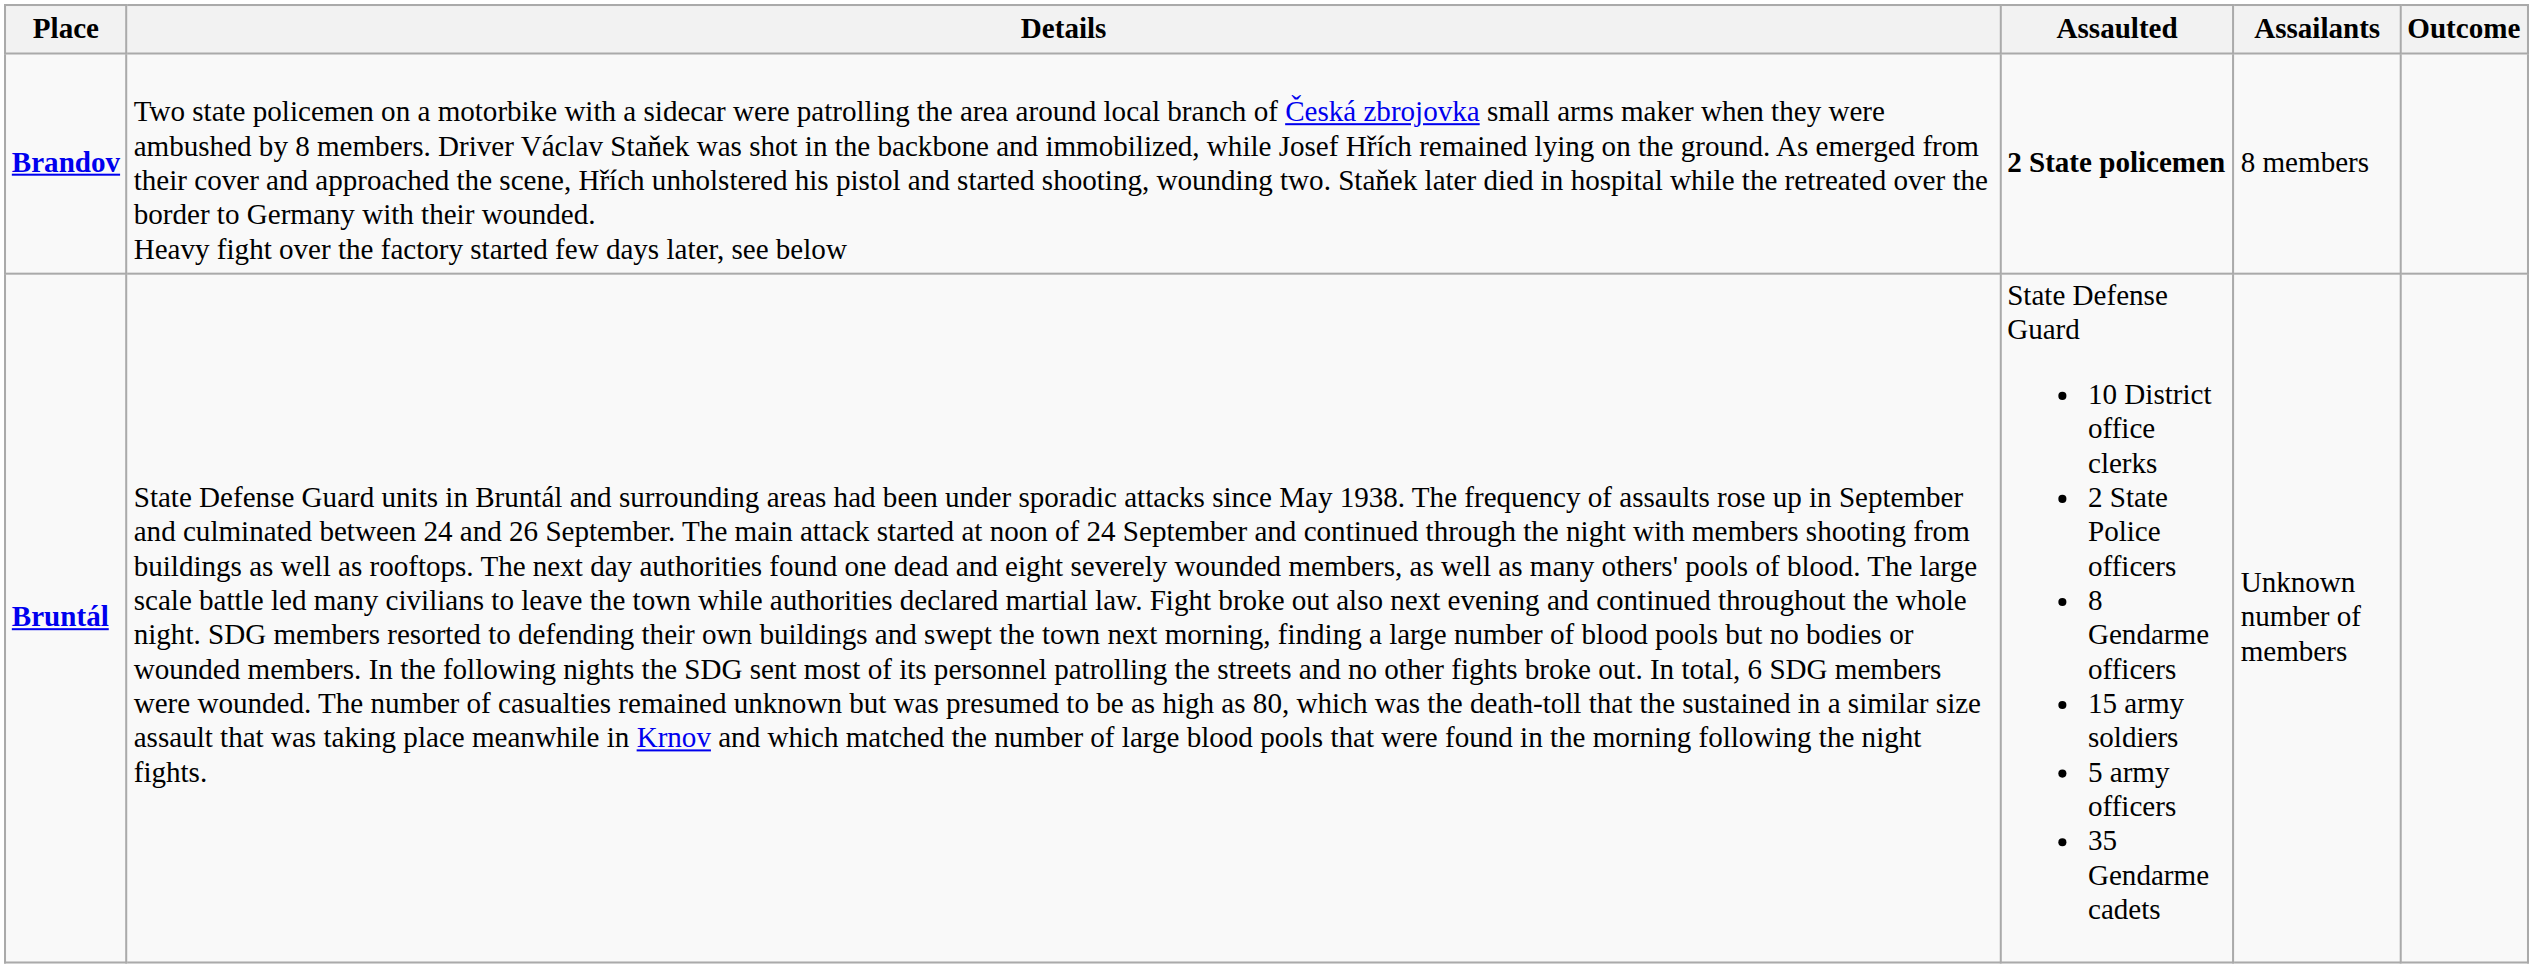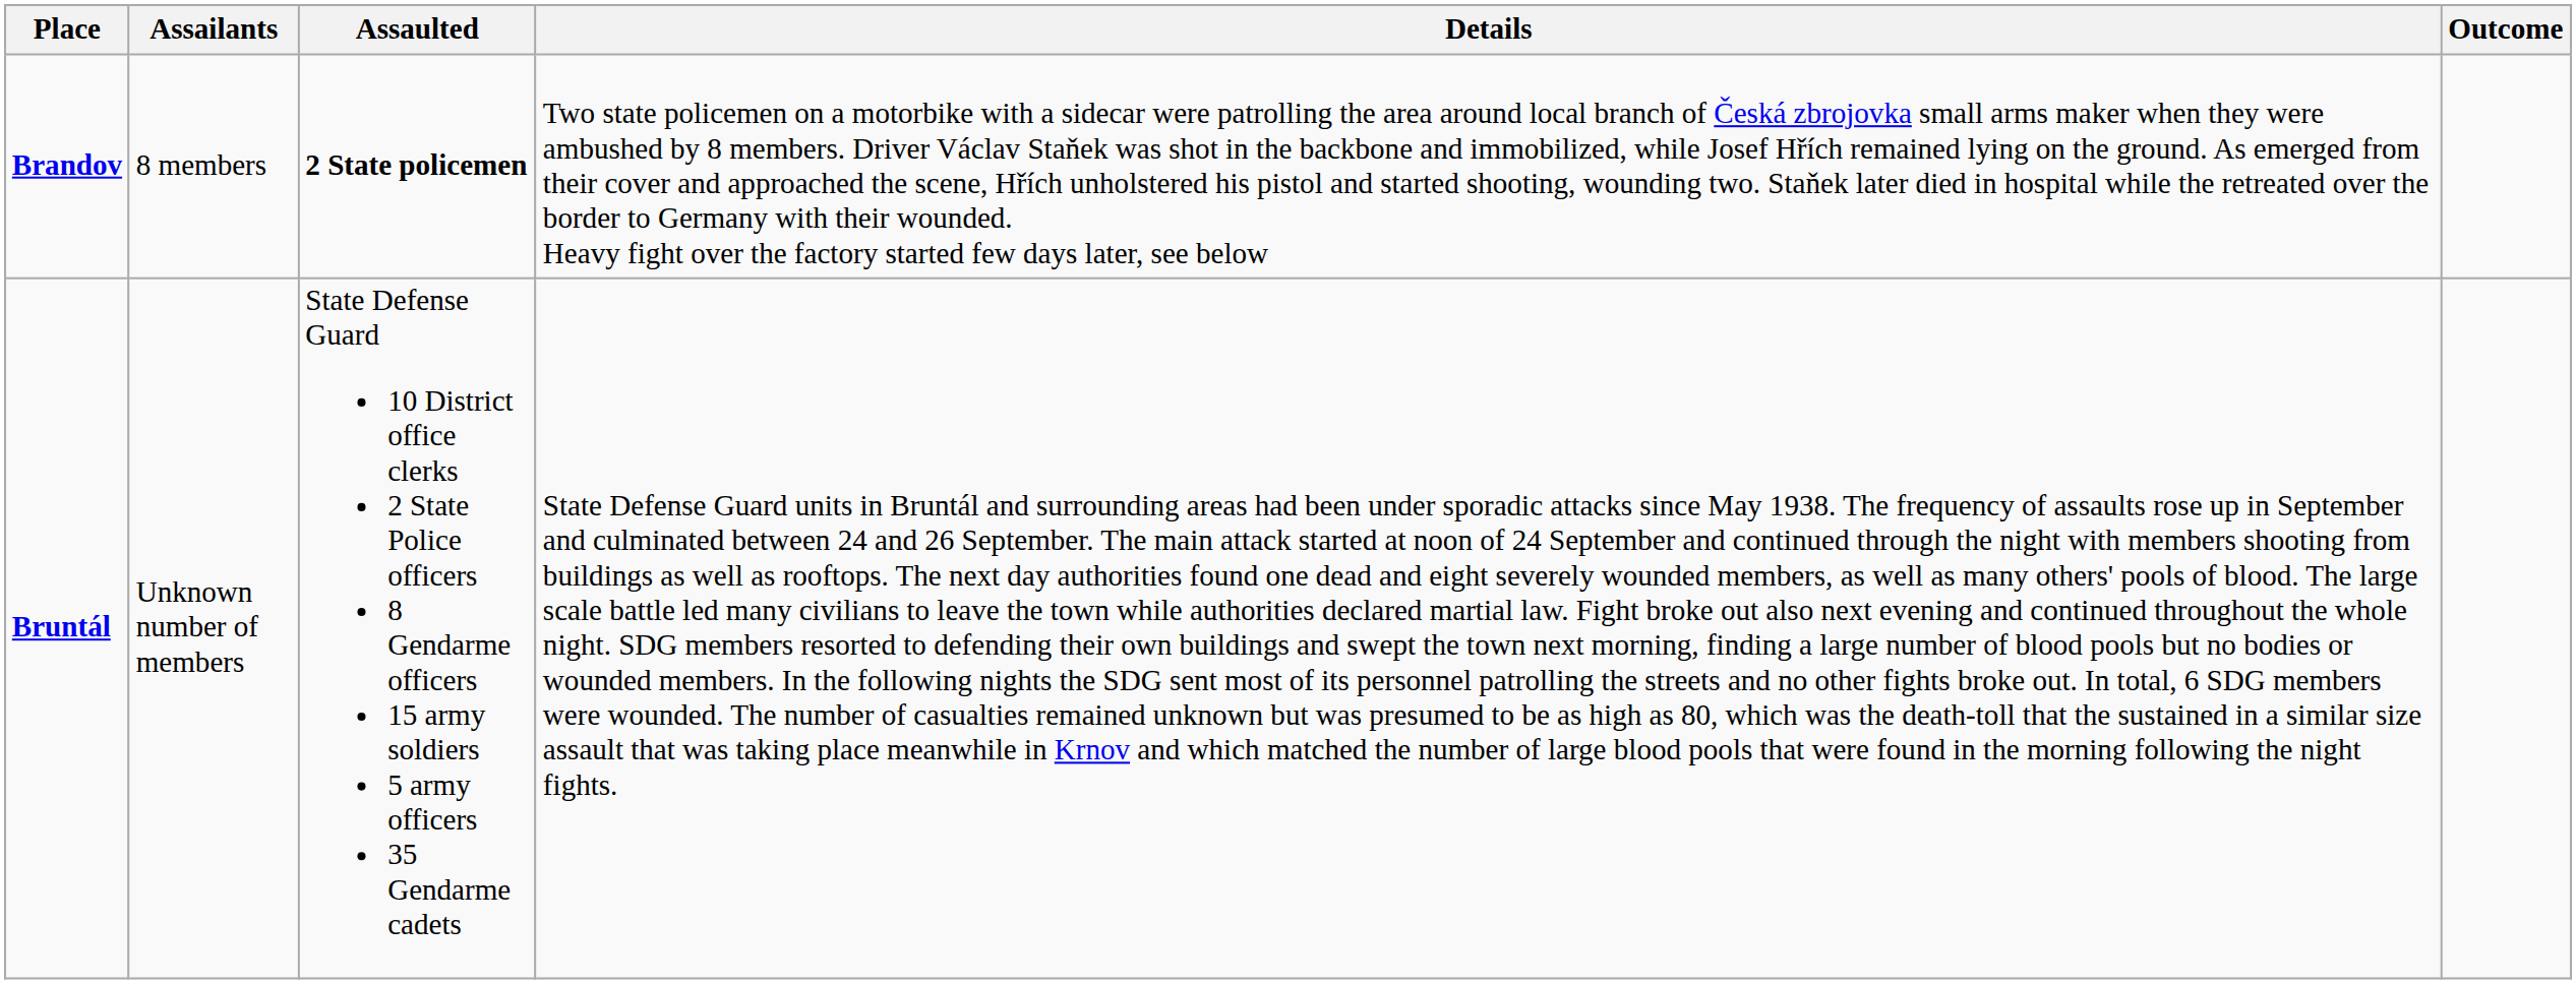columns swapped: Assailants <-> Details
